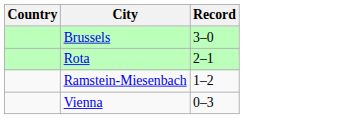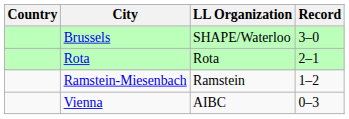+ column: LL Organization | SHAPE/Waterloo | Rota | Ramstein | AIBC
